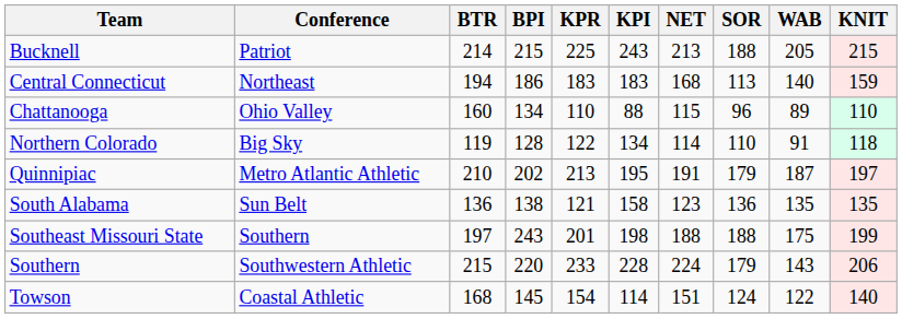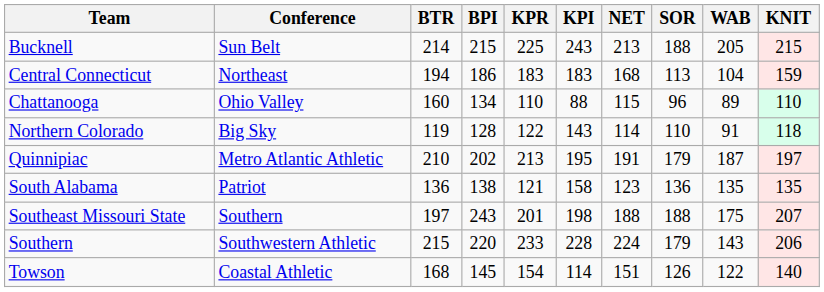Bucknell | Conference: Patriot -> Sun Belt
Central Connecticut | WAB: 140 -> 104
Northern Colorado | KPI: 134 -> 143
South Alabama | Conference: Sun Belt -> Patriot
Southeast Missouri State | KNIT: 199 -> 207
Towson | SOR: 124 -> 126
